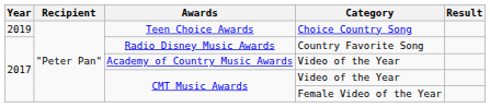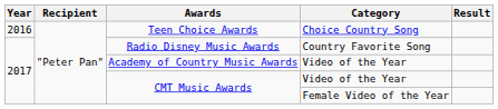Teen Choice Awards | Year: 2019 -> 2016
